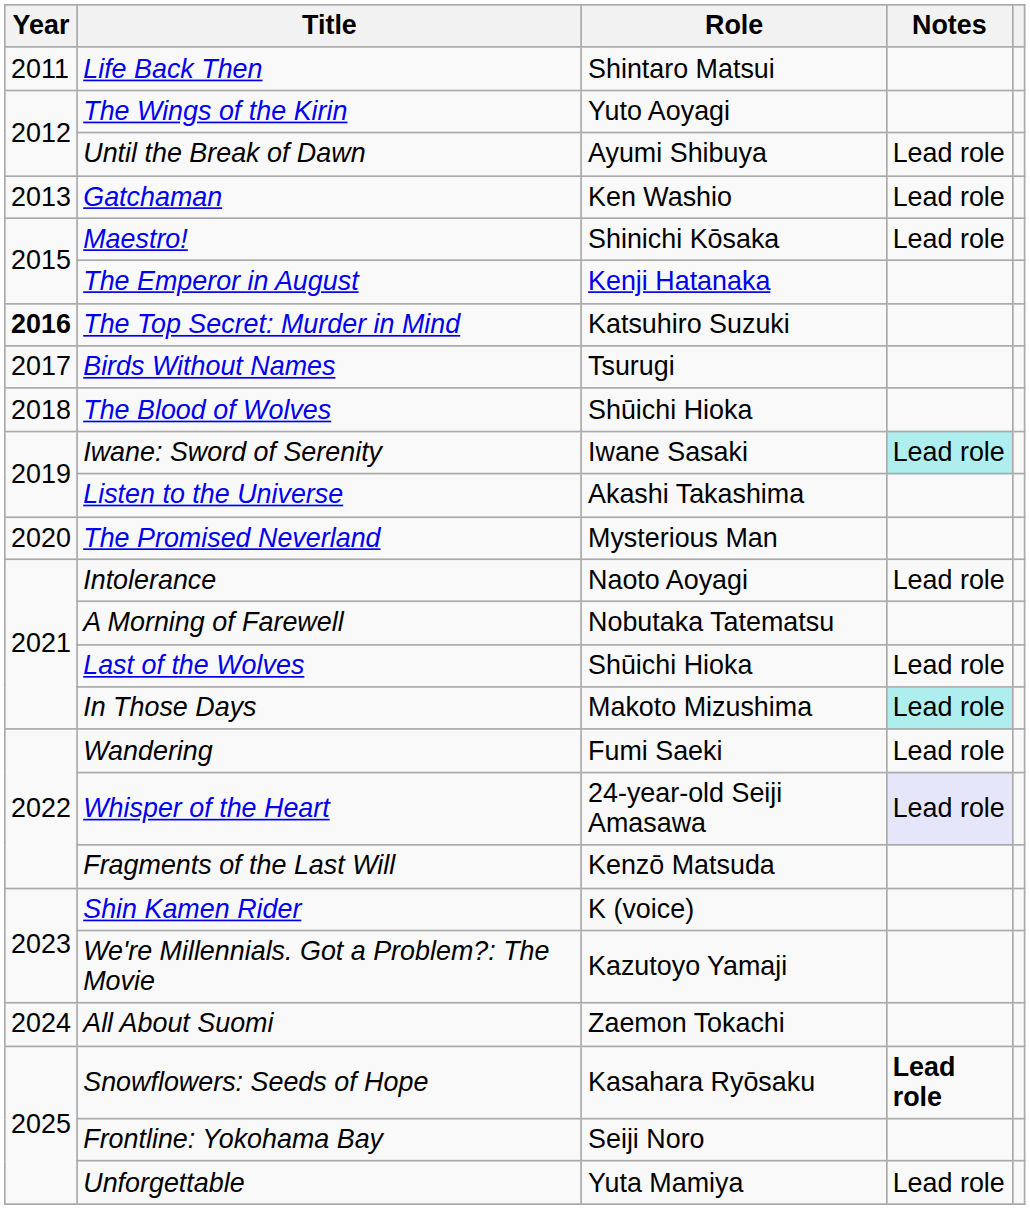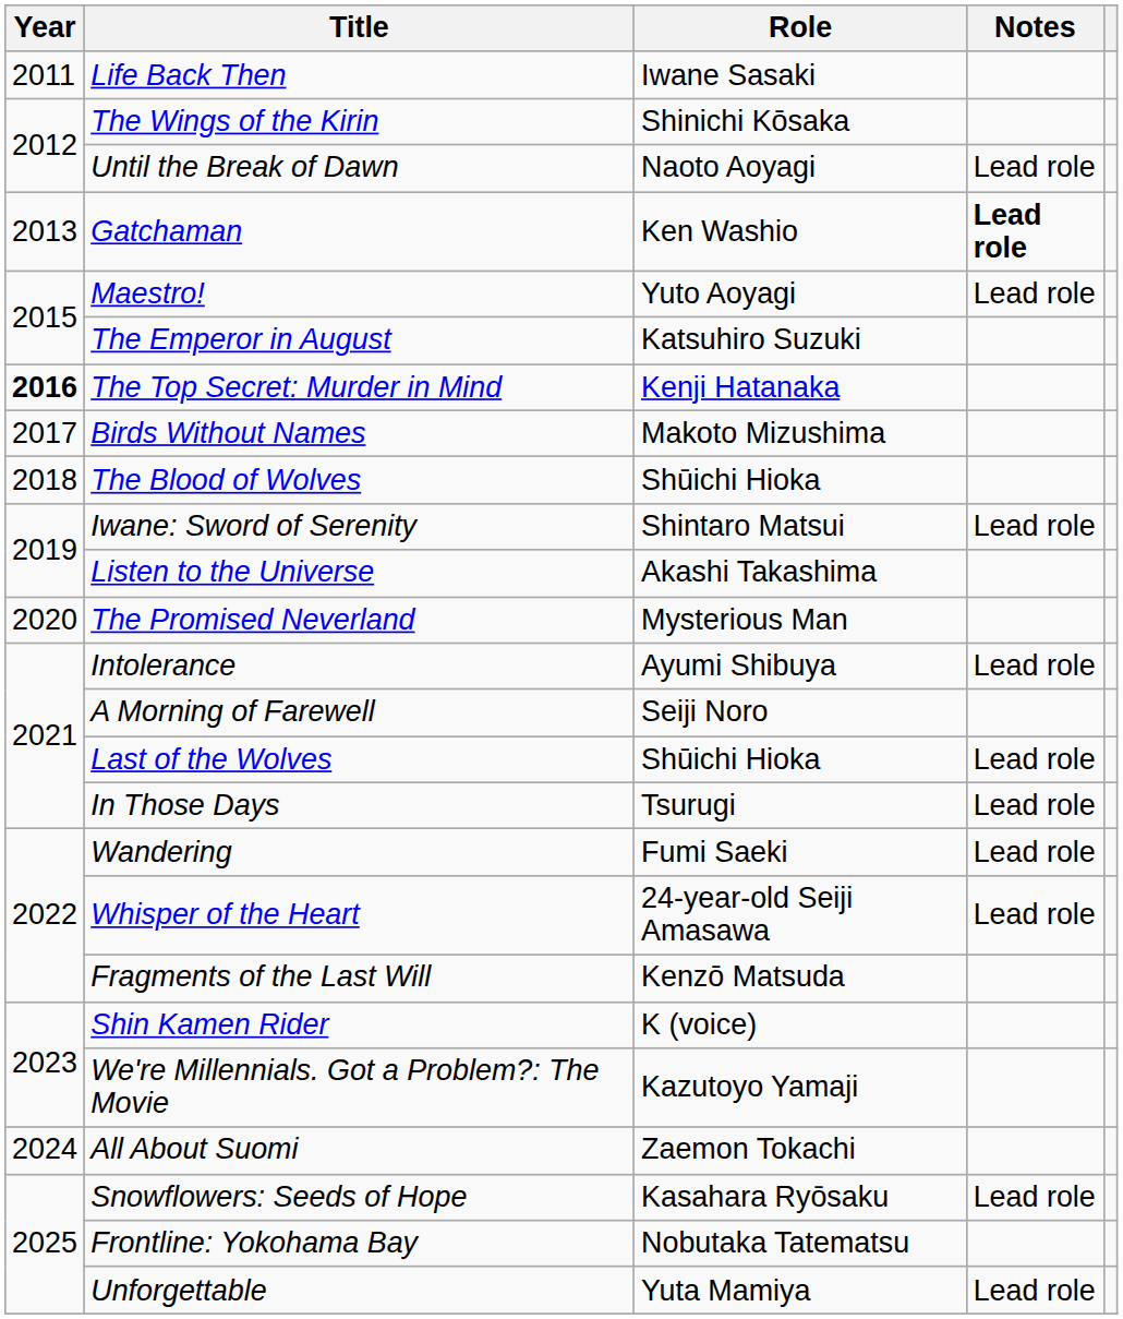Life Back Then | Role: Shintaro Matsui -> Iwane Sasaki
The Wings of the Kirin | Role: Yuto Aoyagi -> Shinichi Kōsaka
Until the Break of Dawn | Role: Ayumi Shibuya -> Naoto Aoyagi
Gatchaman | Notes: normal -> bold
Maestro! | Role: Shinichi Kōsaka -> Yuto Aoyagi
The Emperor in August | Role: Kenji Hatanaka -> Katsuhiro Suzuki
The Top Secret: Murder in Mind | Role: Katsuhiro Suzuki -> Kenji Hatanaka
Birds Without Names | Role: Tsurugi -> Makoto Mizushima
Iwane: Sword of Serenity | Role: Iwane Sasaki -> Shintaro Matsui
Iwane: Sword of Serenity | Notes: paleturquoise background -> no background
Intolerance | Role: Naoto Aoyagi -> Ayumi Shibuya
A Morning of Farewell | Role: Nobutaka Tatematsu -> Seiji Noro
In Those Days | Role: Makoto Mizushima -> Tsurugi
In Those Days | Notes: paleturquoise background -> no background
Whisper of the Heart | Notes: lavender background -> no background
Snowflowers: Seeds of Hope | Notes: bold -> normal
Frontline: Yokohama Bay | Role: Seiji Noro -> Nobutaka Tatematsu
